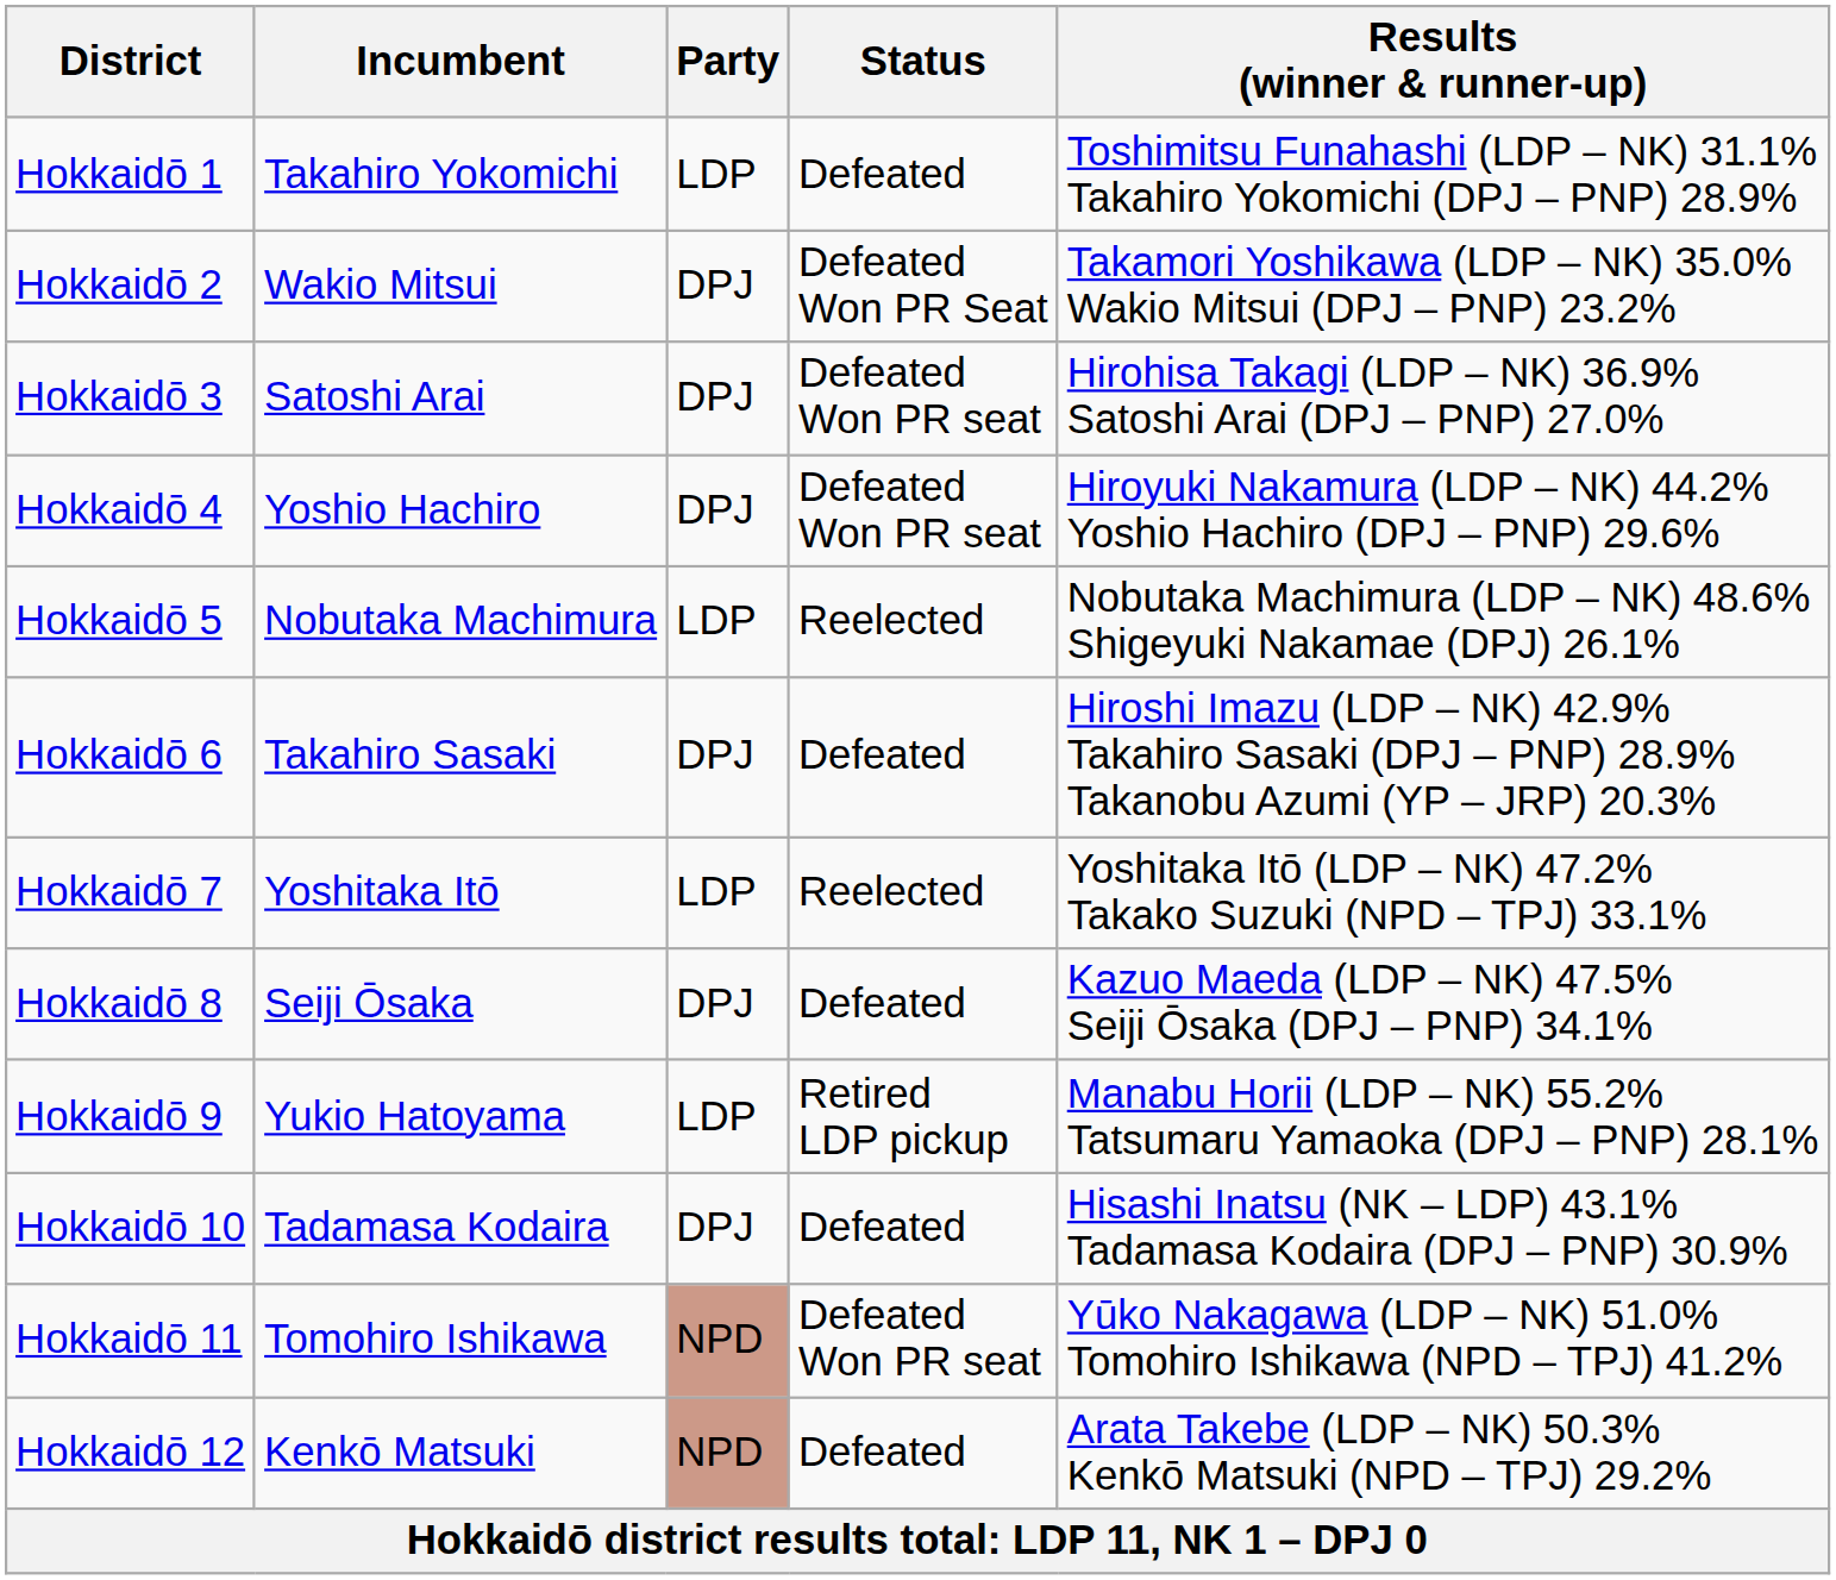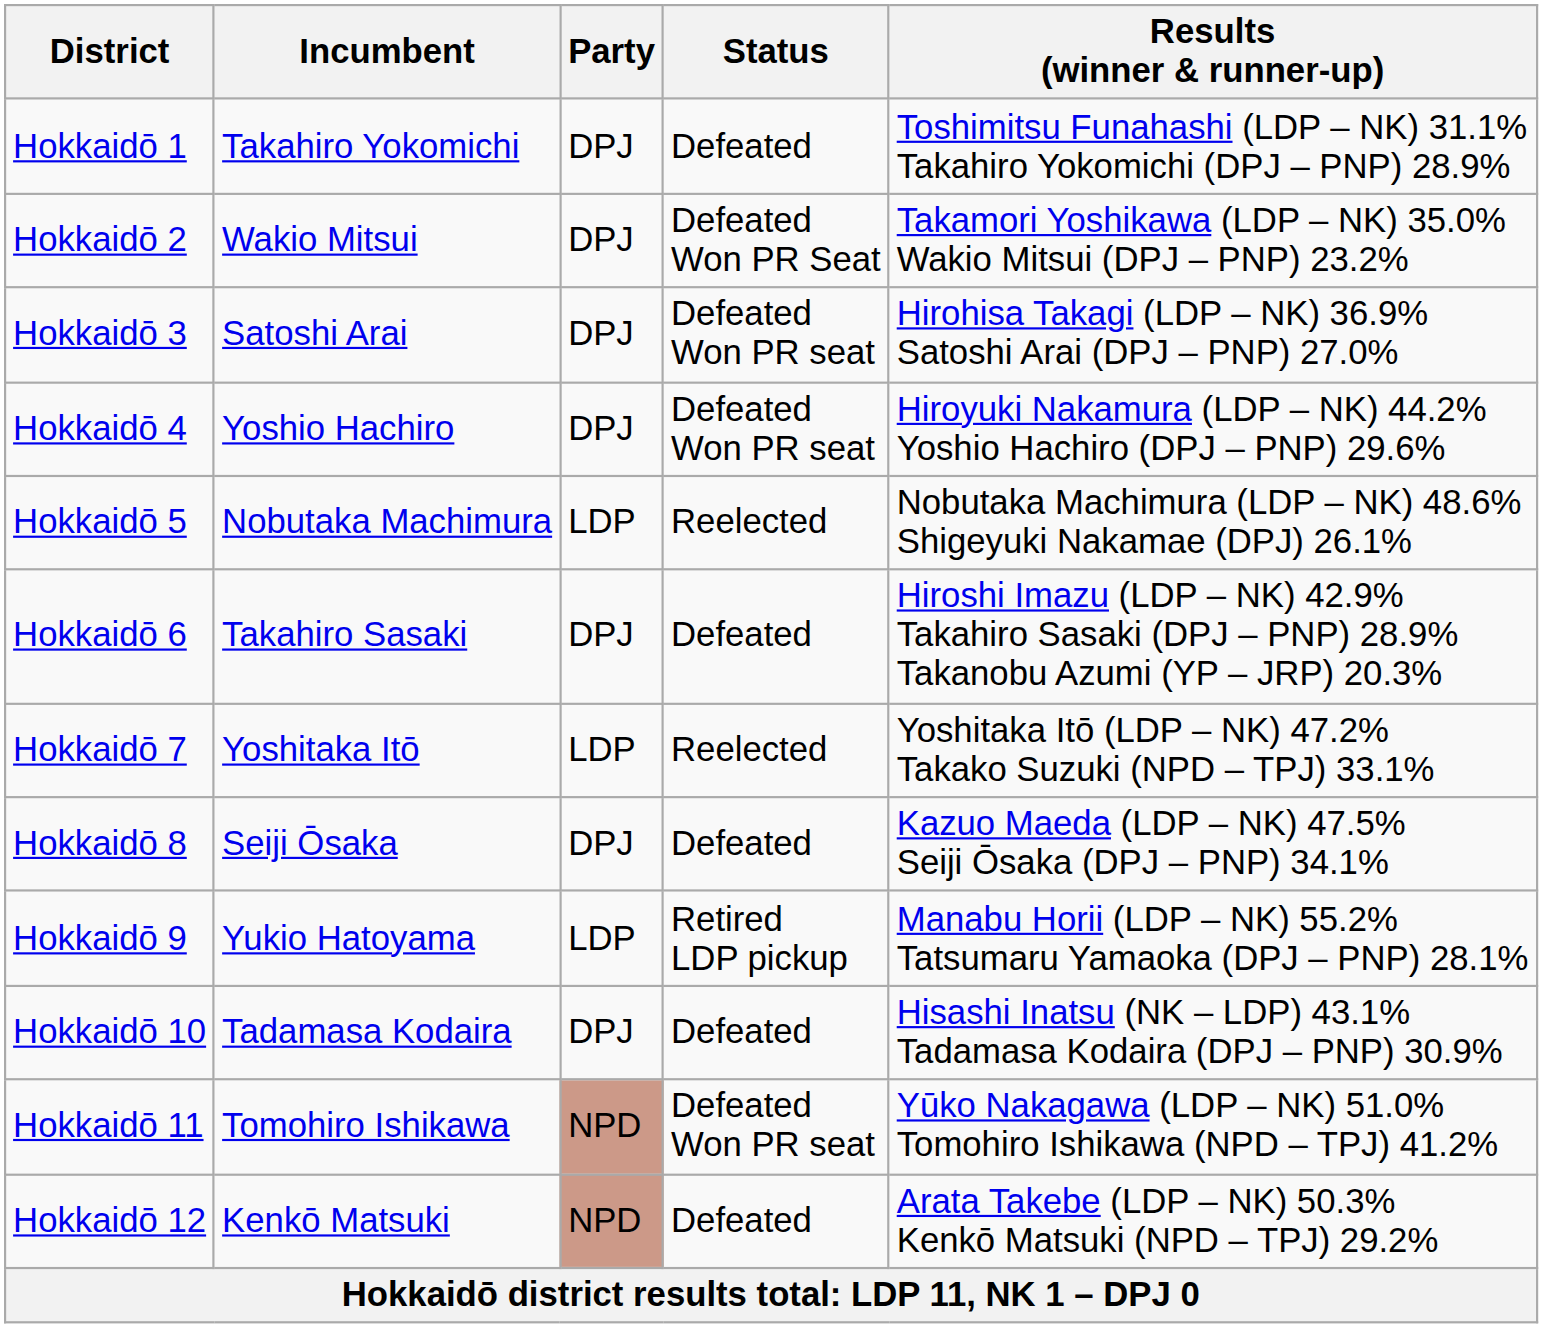Hokkaidō 1 | Party: LDP -> DPJ
